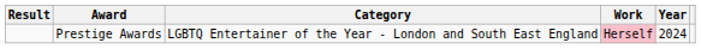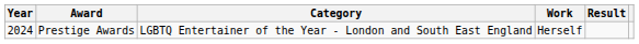columns swapped: Year <-> Result
Prestige Awards | Work: pink background -> no background
